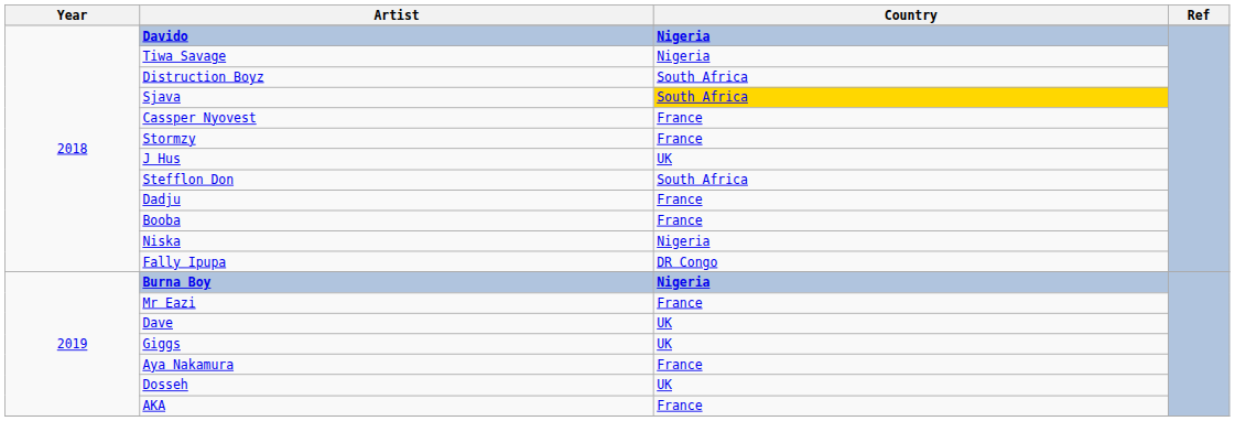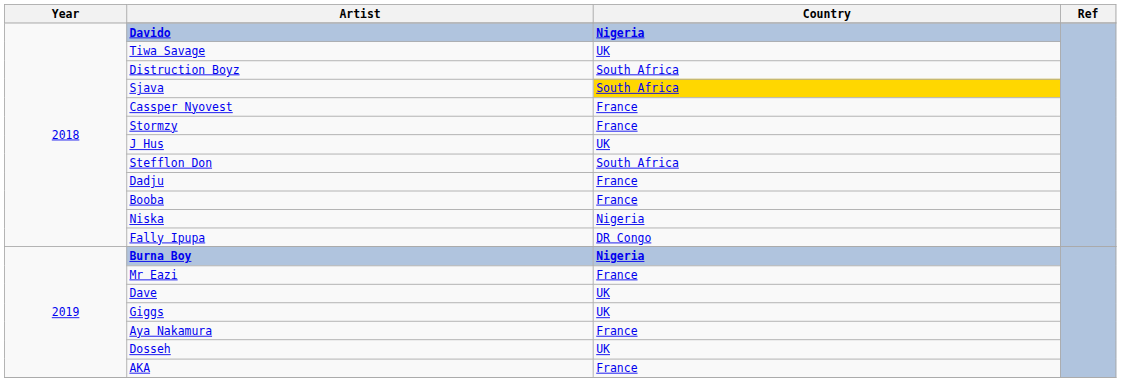Tiwa Savage | Country: Nigeria -> UK
